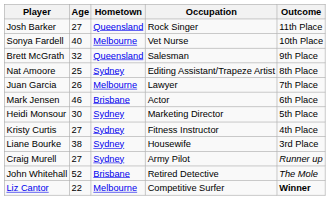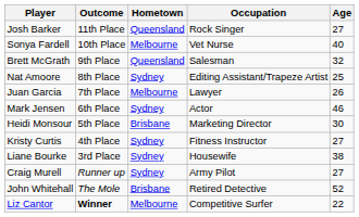columns swapped: Age <-> Outcome
Mark Jensen | Hometown: Brisbane -> Sydney
Heidi Monsour | Hometown: Sydney -> Brisbane
